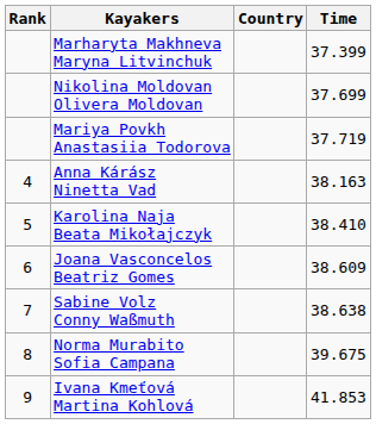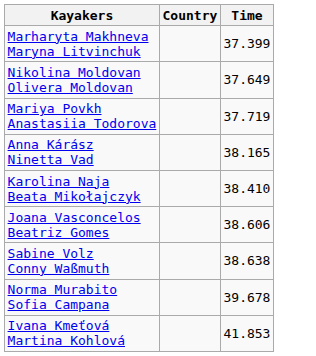- column: Rank | 4 | 5 | 6 | 7 | 8 | 9
Nikolina Moldovan Olivera Moldovan | Time: 37.699 -> 37.649
Anna Kárász Ninetta Vad | Time: 38.163 -> 38.165
Joana Vasconcelos Beatriz Gomes | Time: 38.609 -> 38.606
Norma Murabito Sofia Campana | Time: 39.675 -> 39.678
